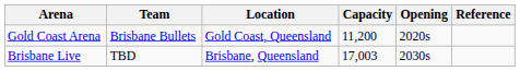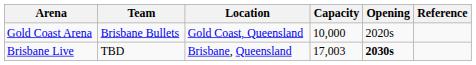Gold Coast Arena | Capacity: 11,200 -> 10,000
Brisbane Live | Opening: normal -> bold
